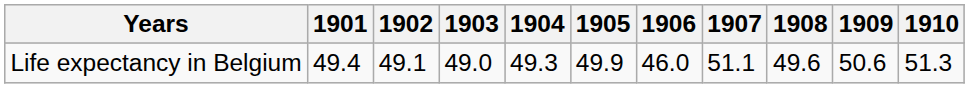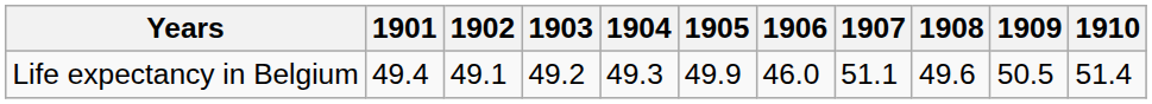Life expectancy in Belgium | 1903: 49.0 -> 49.2
Life expectancy in Belgium | 1909: 50.6 -> 50.5
Life expectancy in Belgium | 1910: 51.3 -> 51.4
